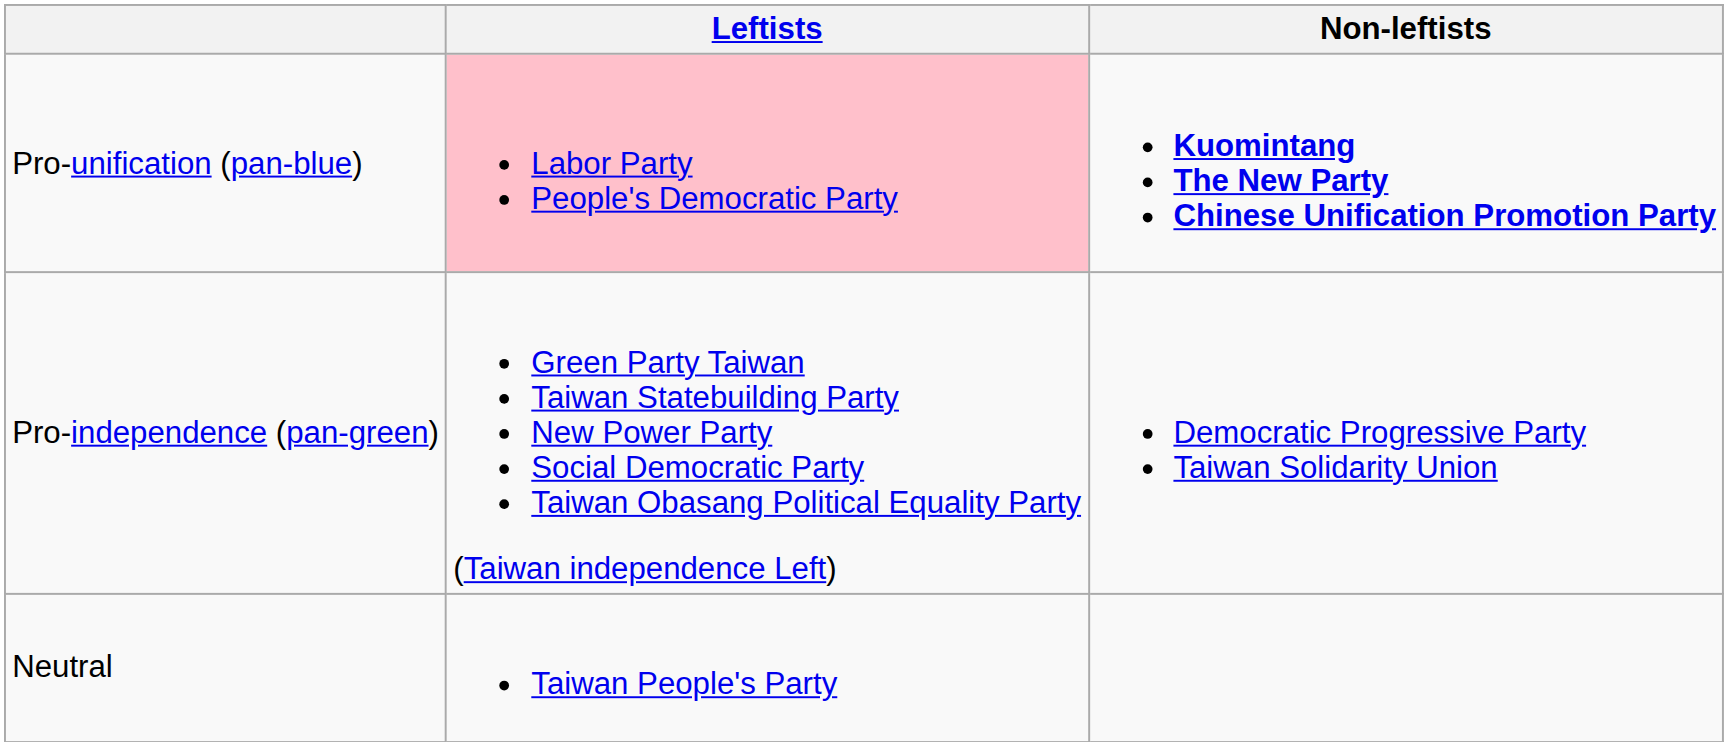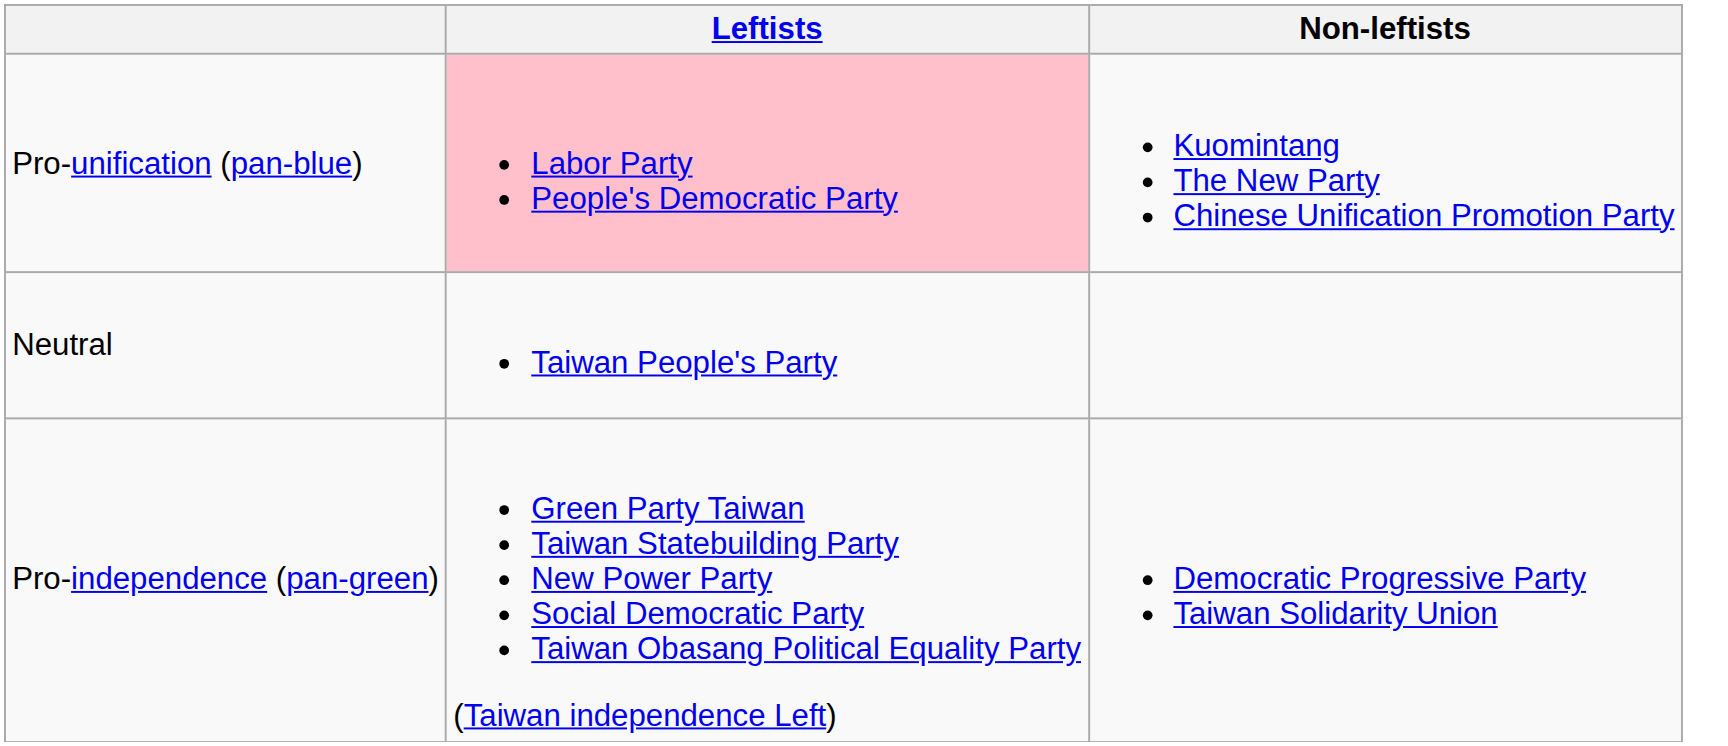Pro-unification (pan-blue) | Non-leftists: bold -> normal
rows swapped: Pro-independence (pan-green) <-> Neutral
